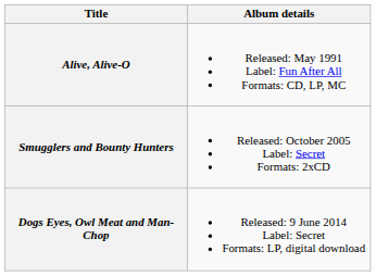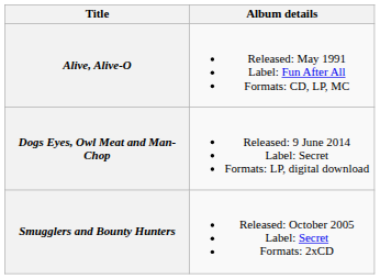rows swapped: Smugglers and Bounty Hunters <-> Dogs Eyes, Owl Meat and Man-Chop
